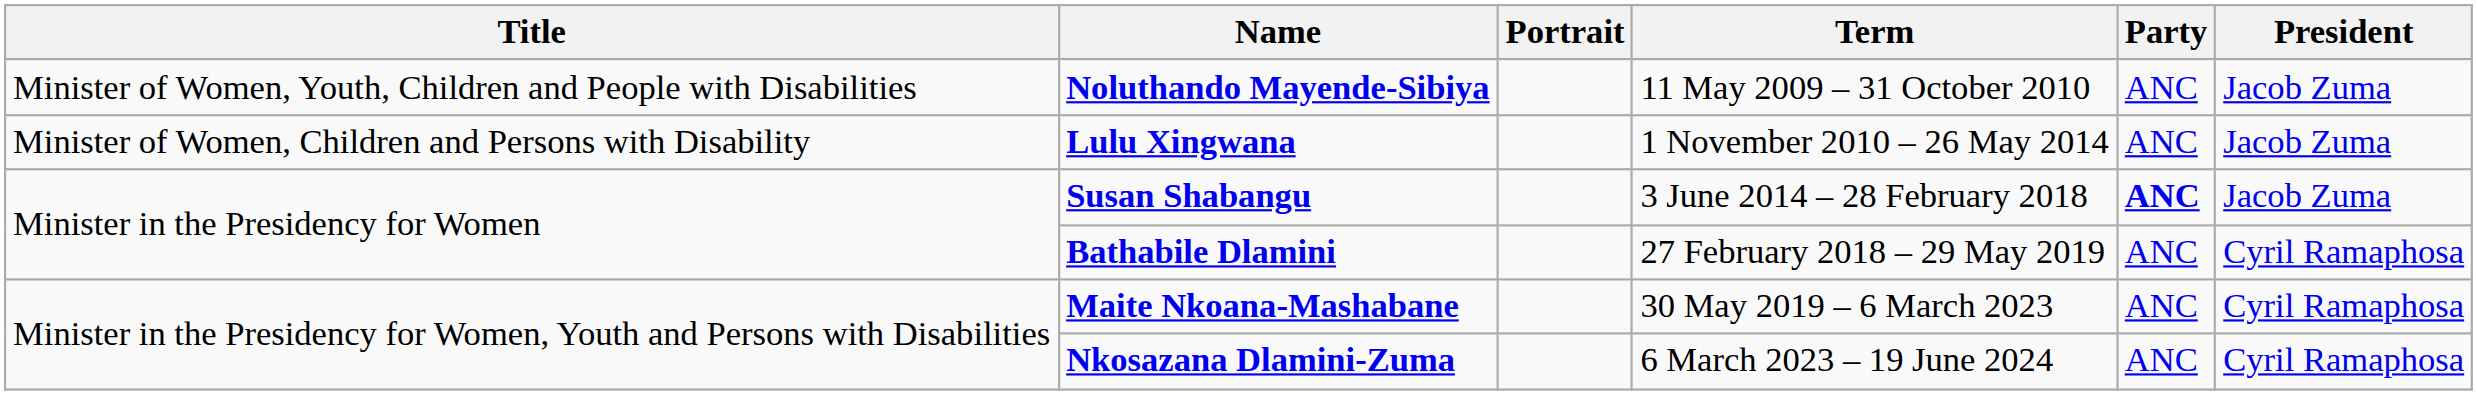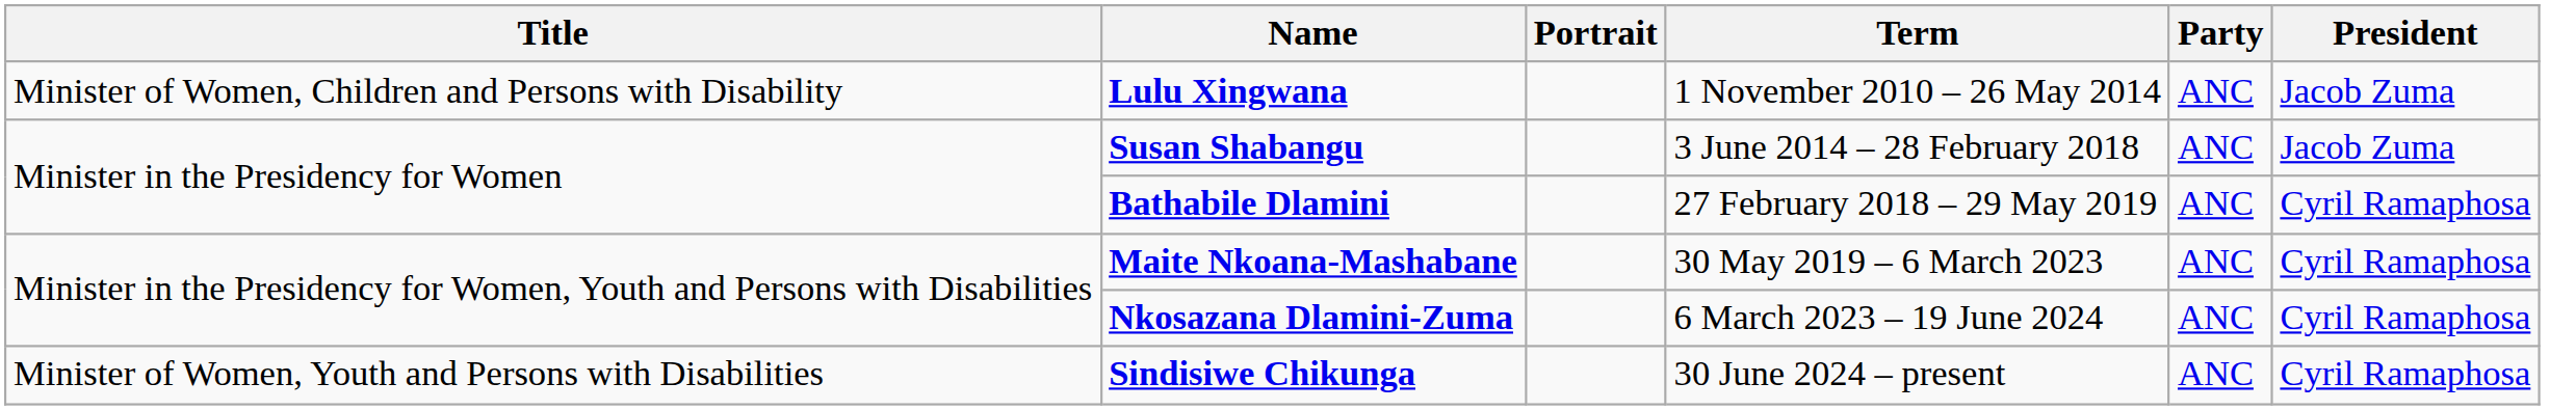- row: Minister of Women, Youth, Children and People with Disabilities | Noluthando Mayende-Sibiya | 11 May 2009 – 31 October 2010 | ANC | Jacob Zuma
Susan Shabangu | Party: bold -> normal
+ row: Minister of Women, Youth and Persons with Disabilities | Sindisiwe Chikunga | 30 June 2024 – present | ANC | Cyril Ramaphosa
